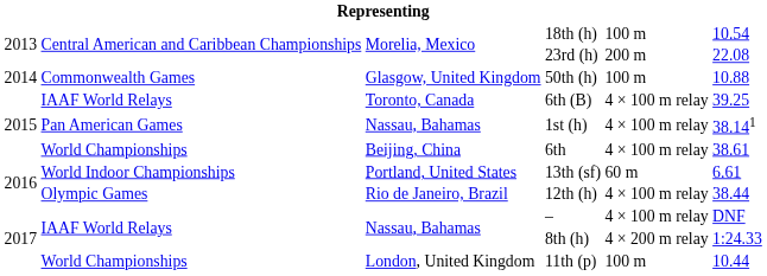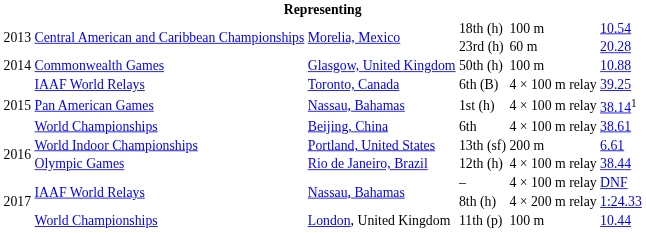23rd (h) | column 5: 200 m -> 60 m
23rd (h) | column 6: 22.08 -> 20.28
13th (sf) | column 5: 60 m -> 200 m
